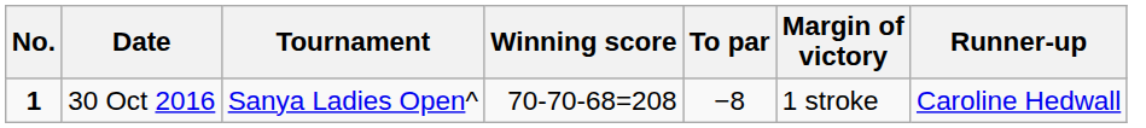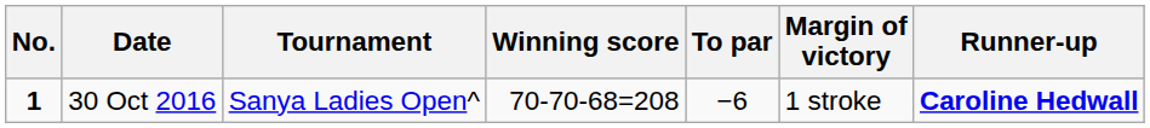30 Oct 2016 | To par: −8 -> −6
30 Oct 2016 | Runner-up: normal -> bold
